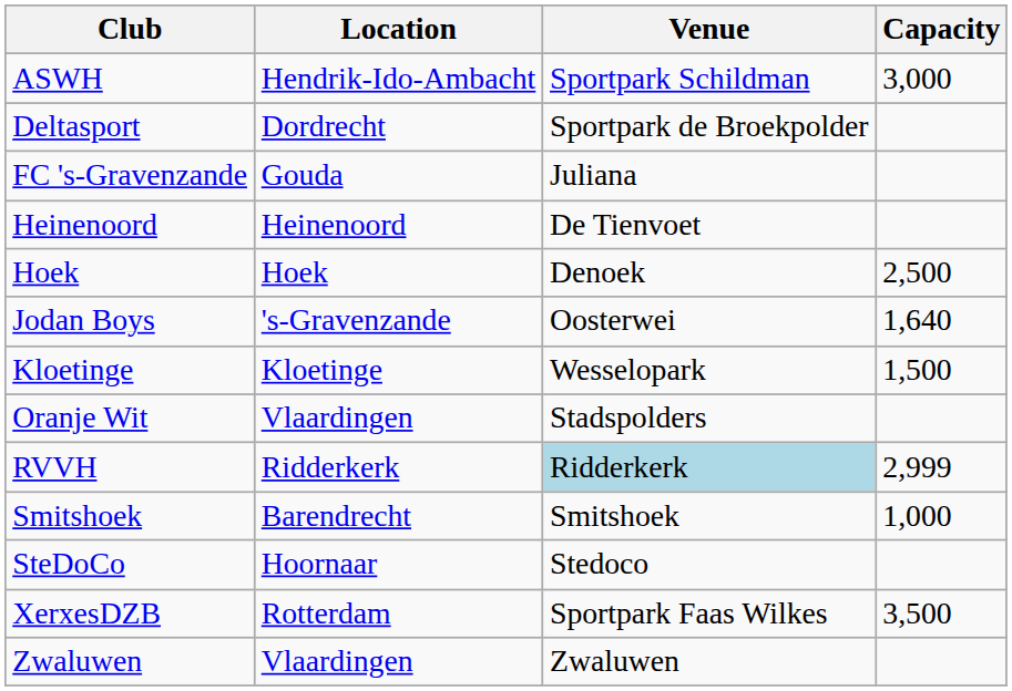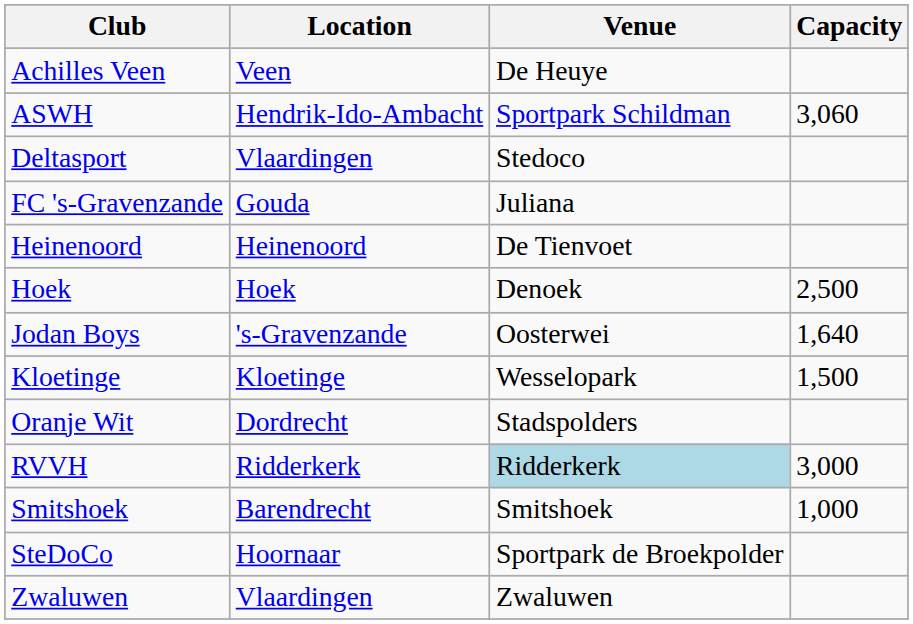+ row: Achilles Veen | Veen | De Heuye
ASWH | Capacity: 3,000 -> 3,060
Deltasport | Location: Dordrecht -> Vlaardingen
Deltasport | Venue: Sportpark de Broekpolder -> Stedoco
Oranje Wit | Location: Vlaardingen -> Dordrecht
RVVH | Capacity: 2,999 -> 3,000
SteDoCo | Venue: Stedoco -> Sportpark de Broekpolder
- row: XerxesDZB | Rotterdam | Sportpark Faas Wilkes | 3,500
